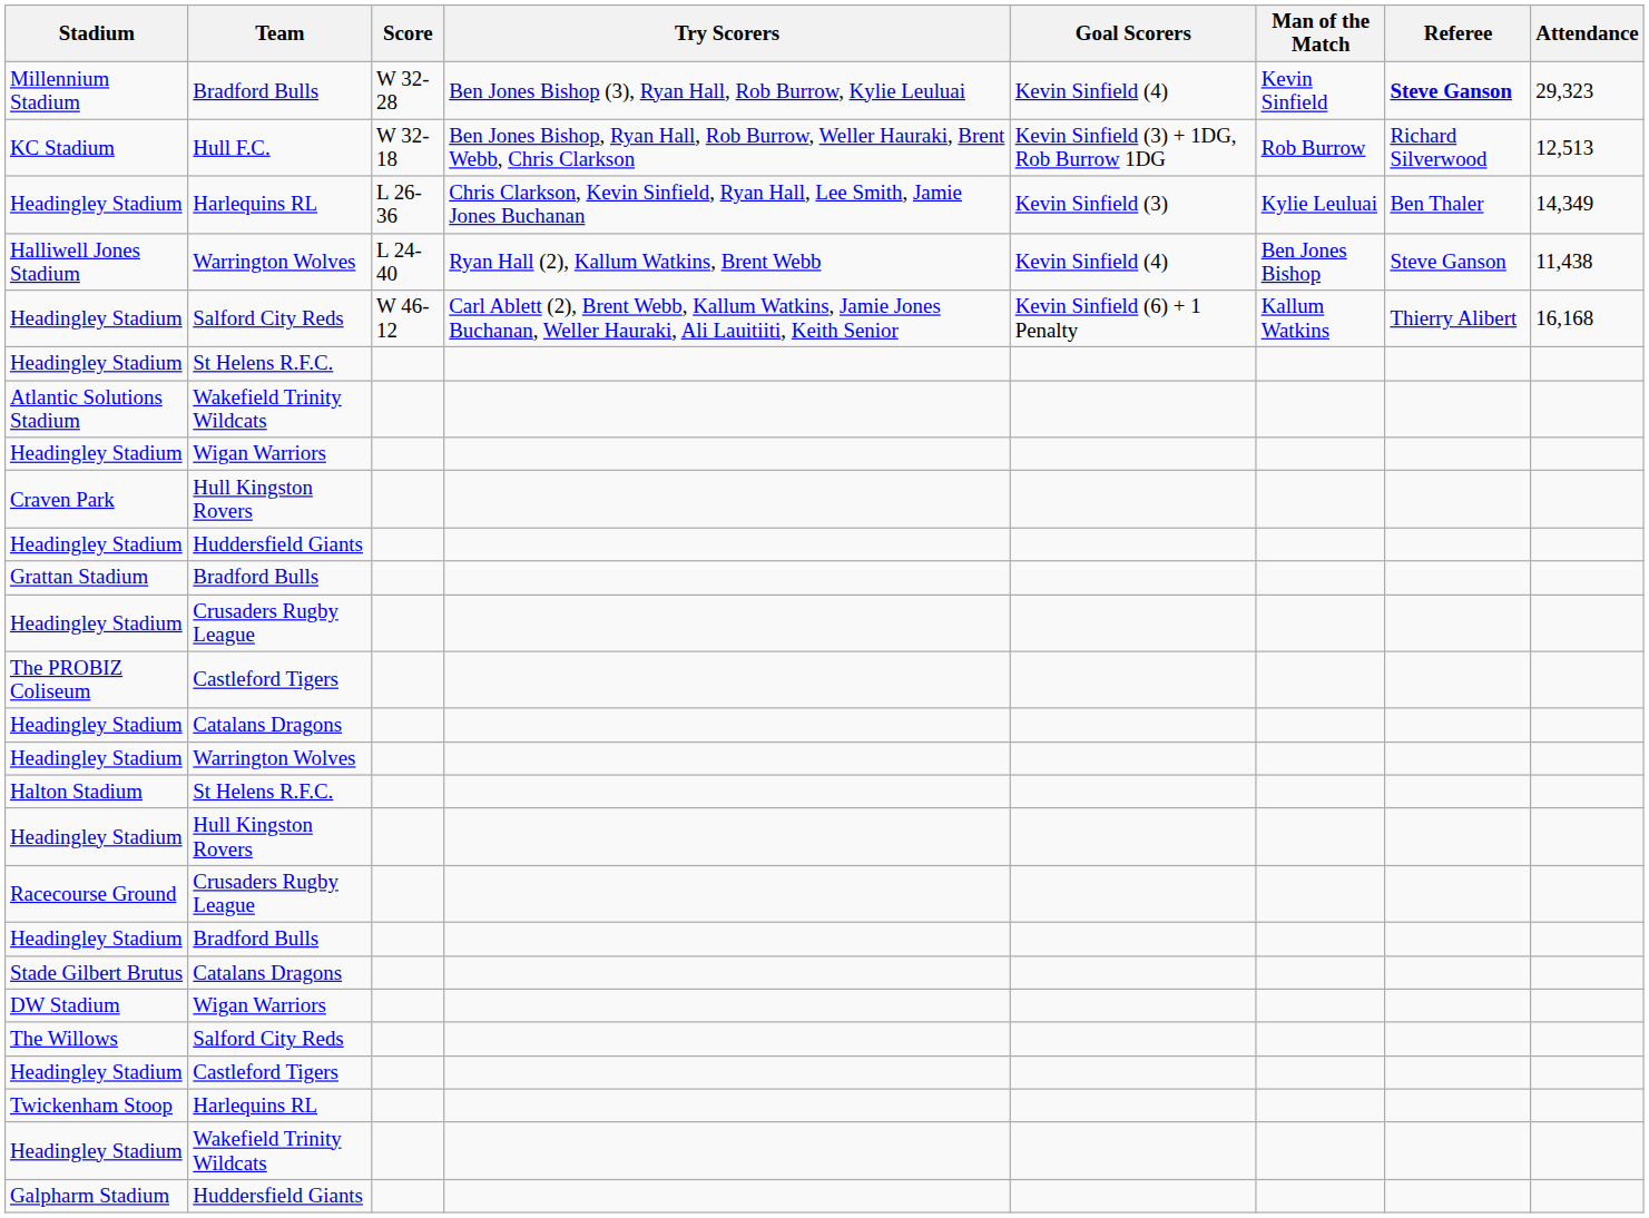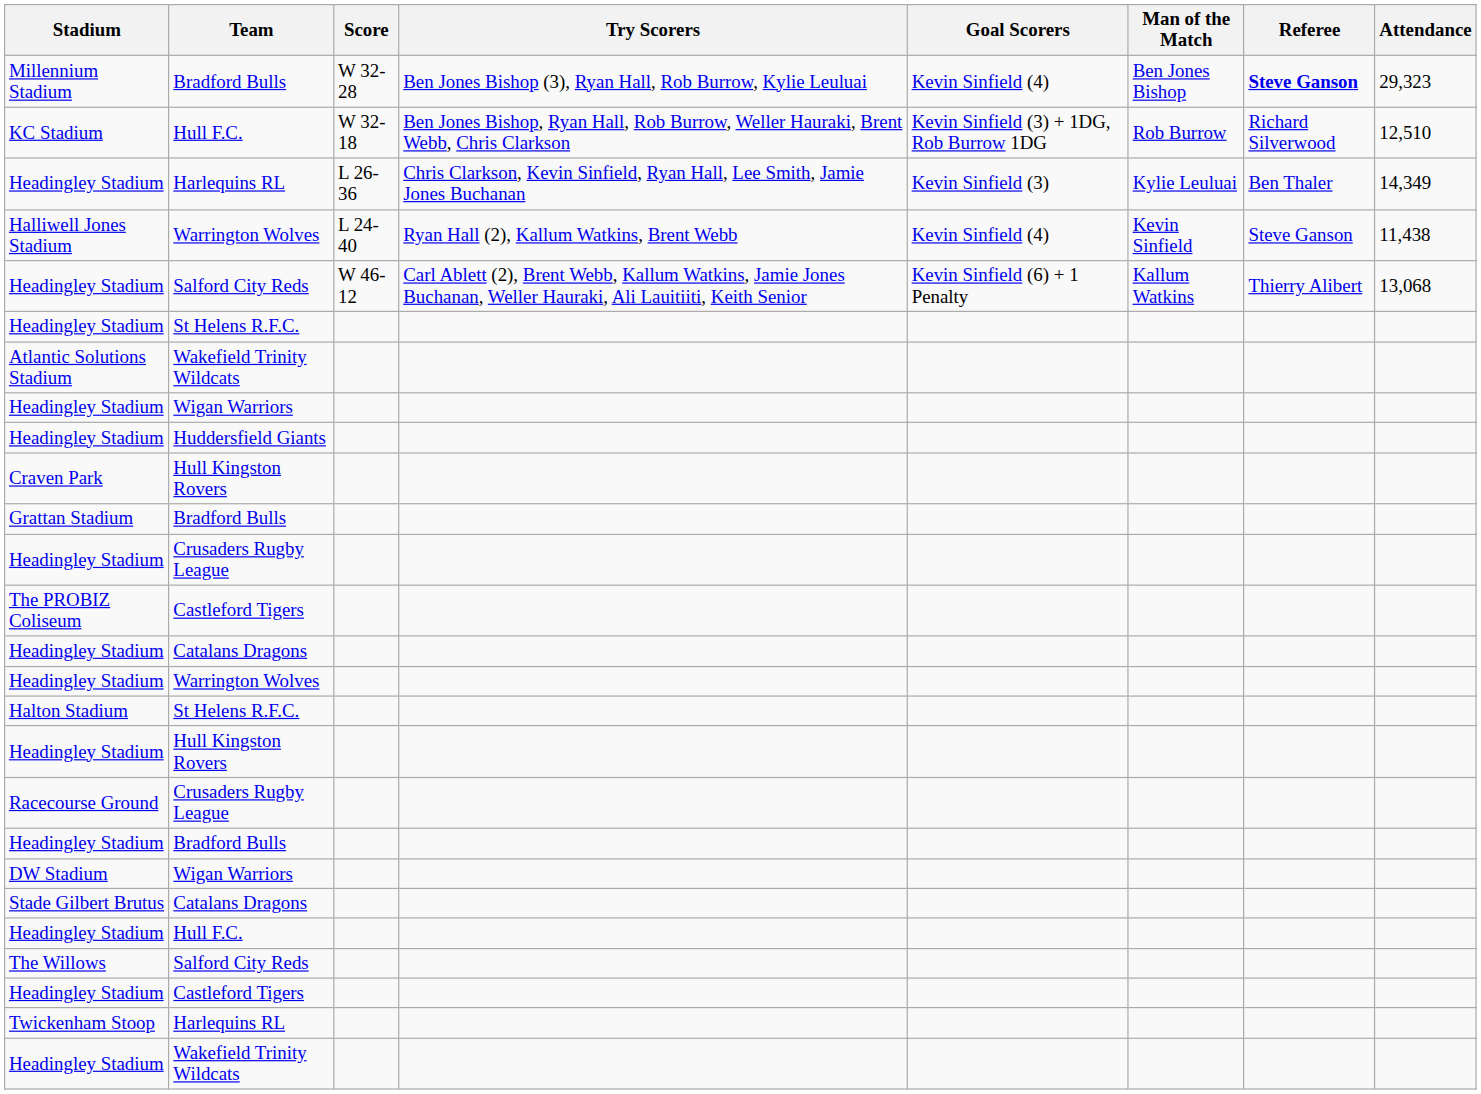Millennium Stadium | Man of the Match: Kevin Sinfield -> Ben Jones Bishop
KC Stadium | Attendance: 12,513 -> 12,510
Halliwell Jones Stadium | Man of the Match: Ben Jones Bishop -> Kevin Sinfield
Headingley Stadium / Salford City Reds | Attendance: 16,168 -> 13,068
rows swapped: Craven Park <-> Headingley Stadium / Huddersfield Giants
rows swapped: DW Stadium <-> Stade Gilbert Brutus
+ row: Headingley Stadium | Hull F.C.
- row: Galpharm Stadium | Huddersfield Giants
